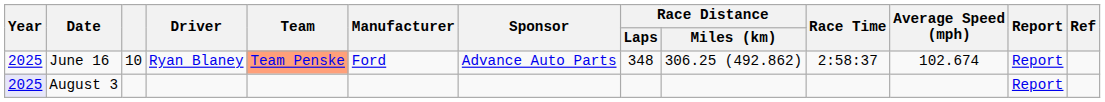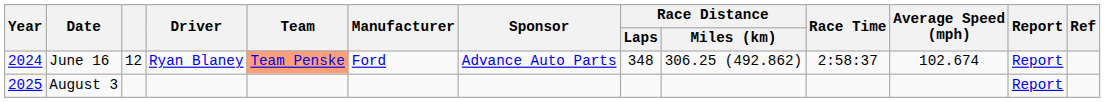June 16 | Year: 2025 -> 2024
June 16 | column 3: 10 -> 12
August 3 | Year: lavender background -> no background
